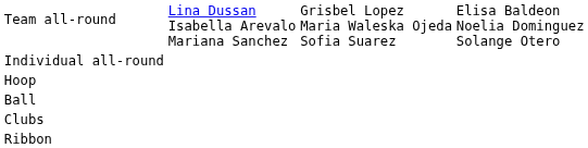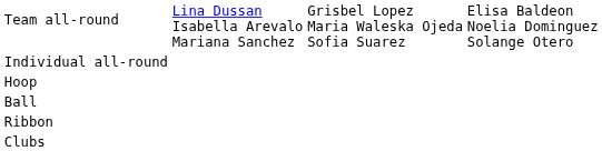rows swapped: Clubs <-> Ribbon
